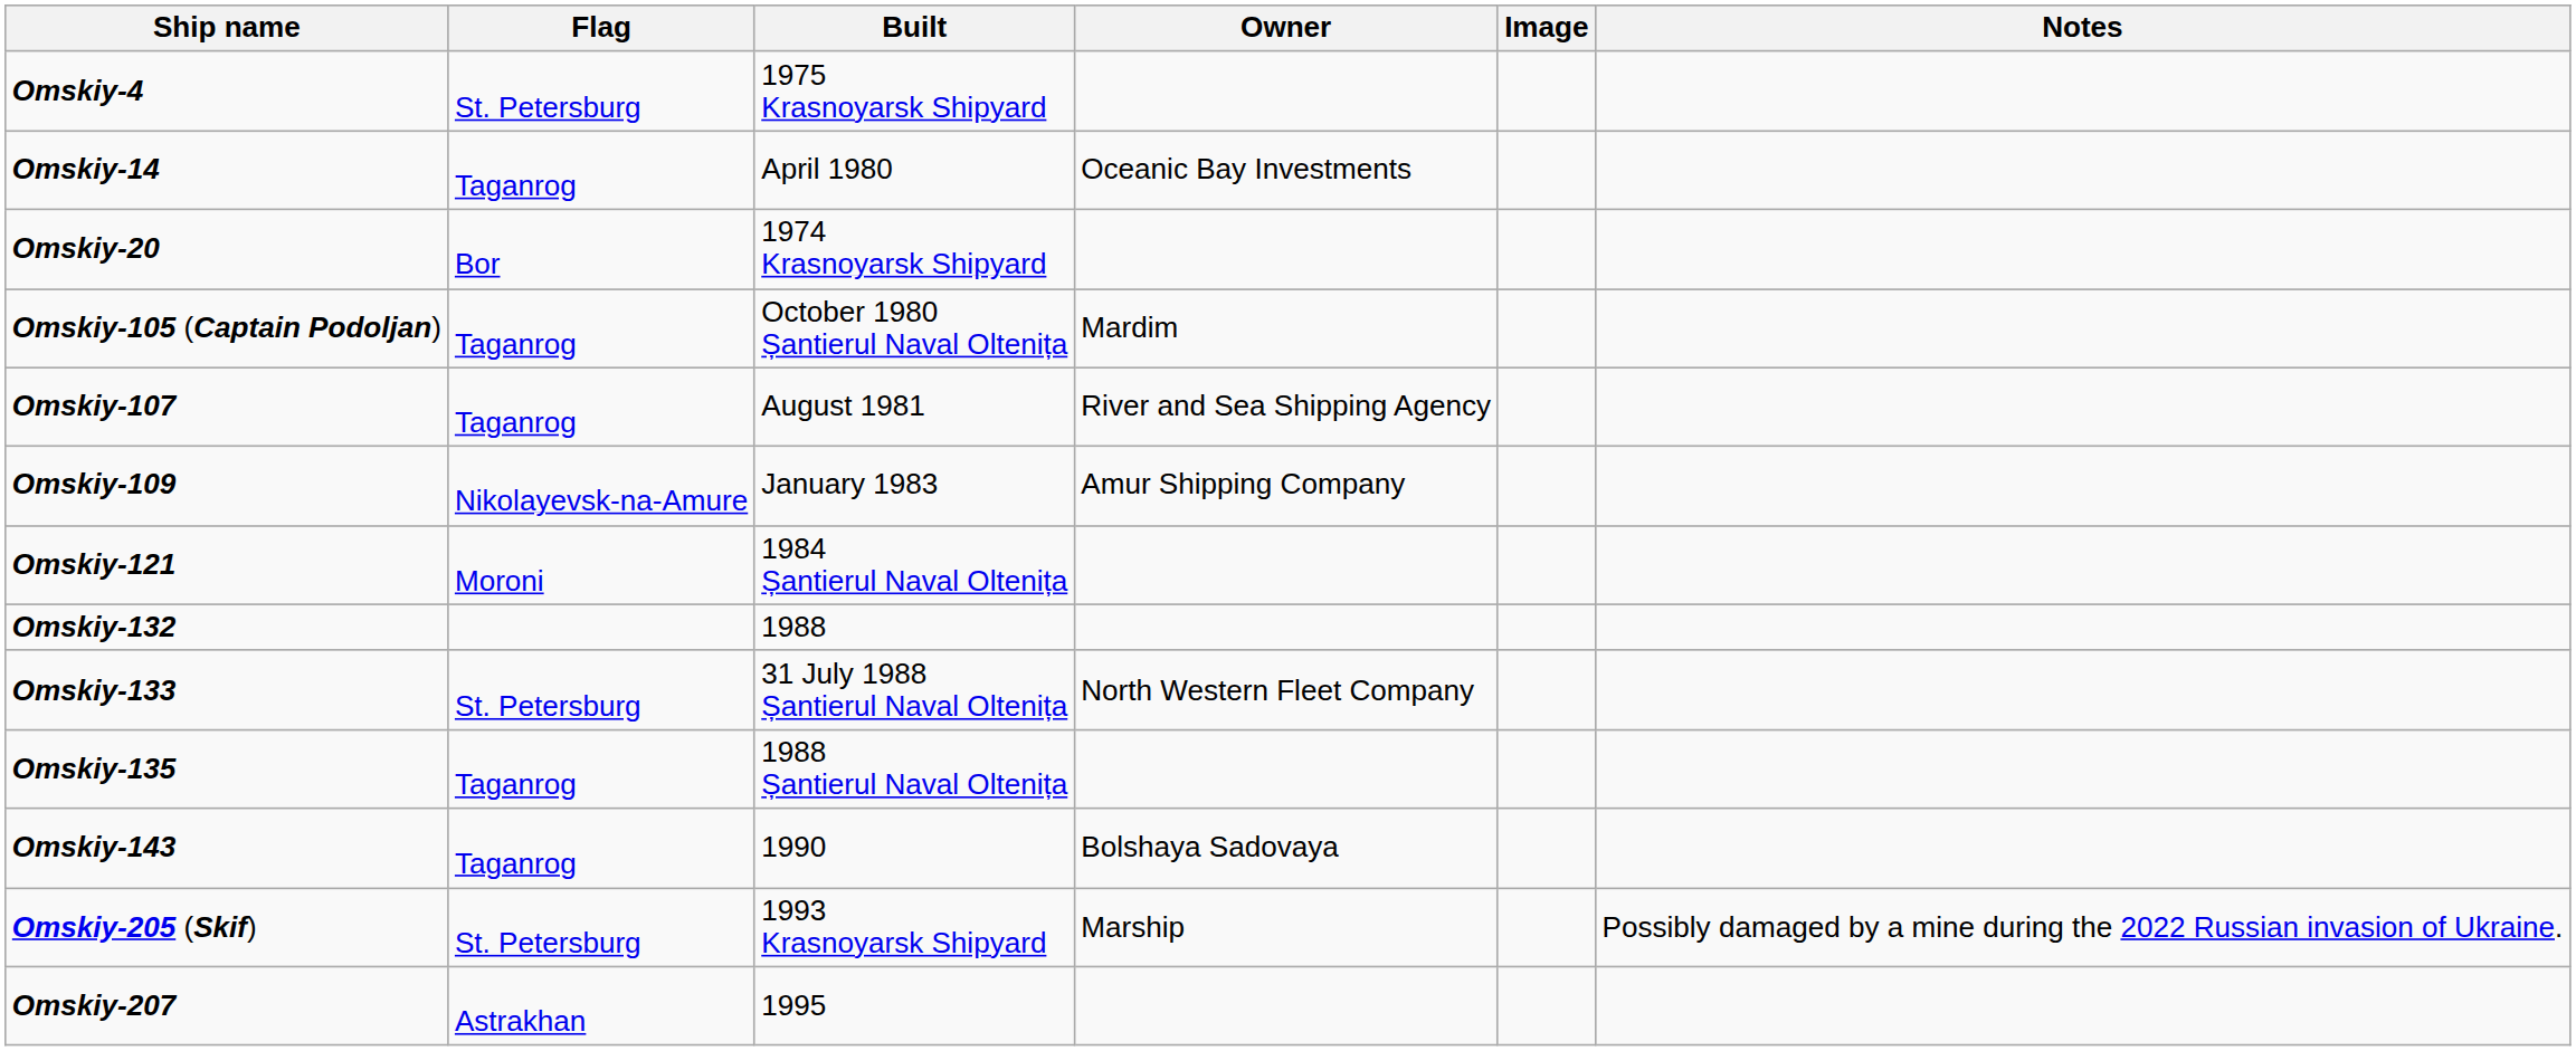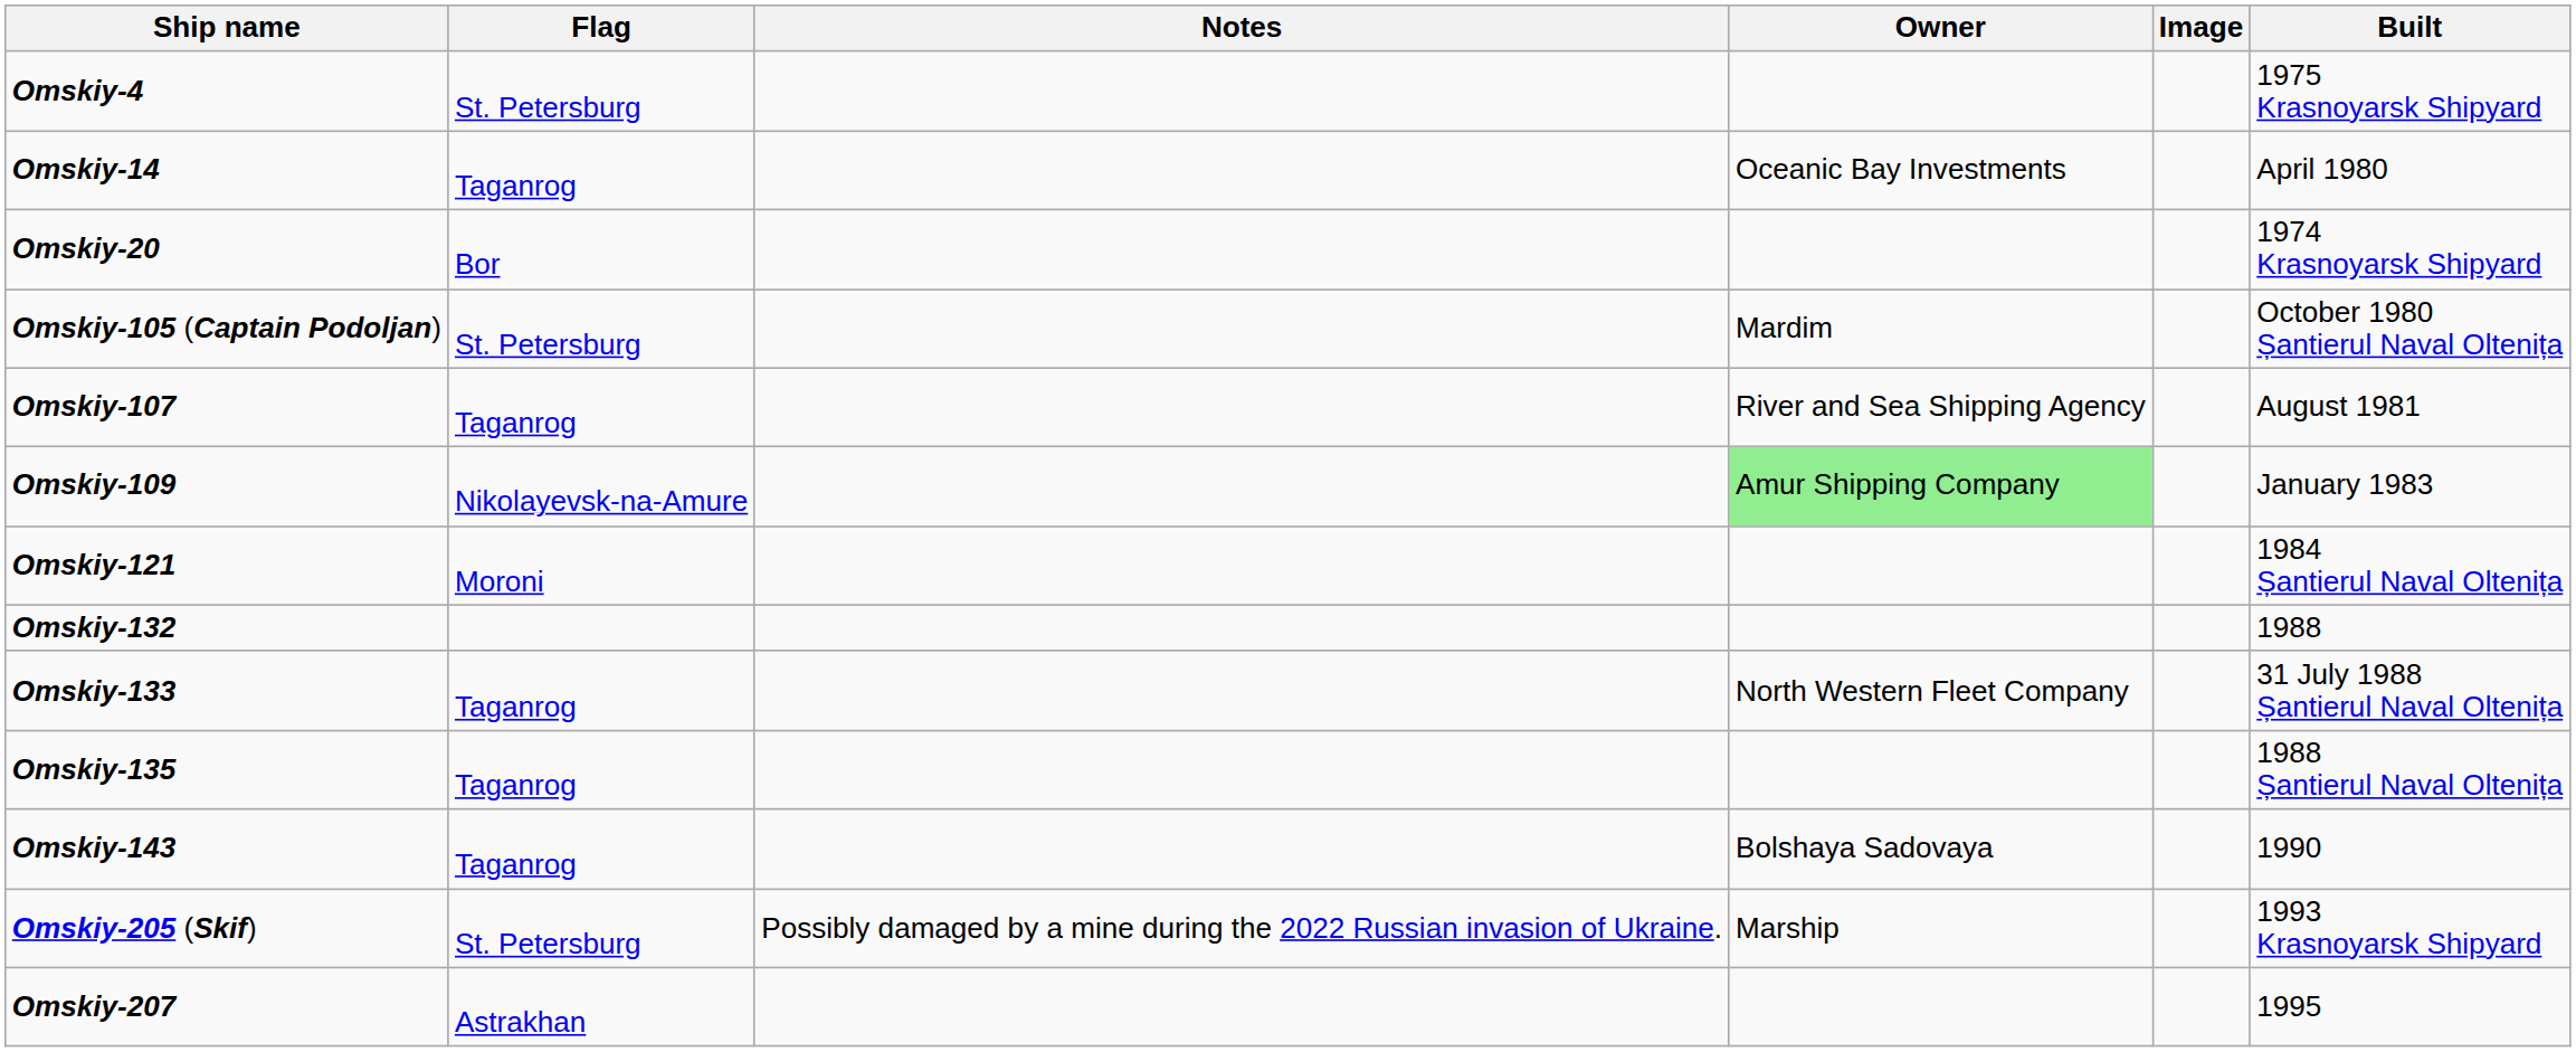columns swapped: Built <-> Notes
Omskiy-105 (Captain Podoljan) | Flag: Taganrog -> St. Petersburg
Omskiy-109 | Owner: no background -> lightgreen background
Omskiy-133 | Flag: St. Petersburg -> Taganrog
